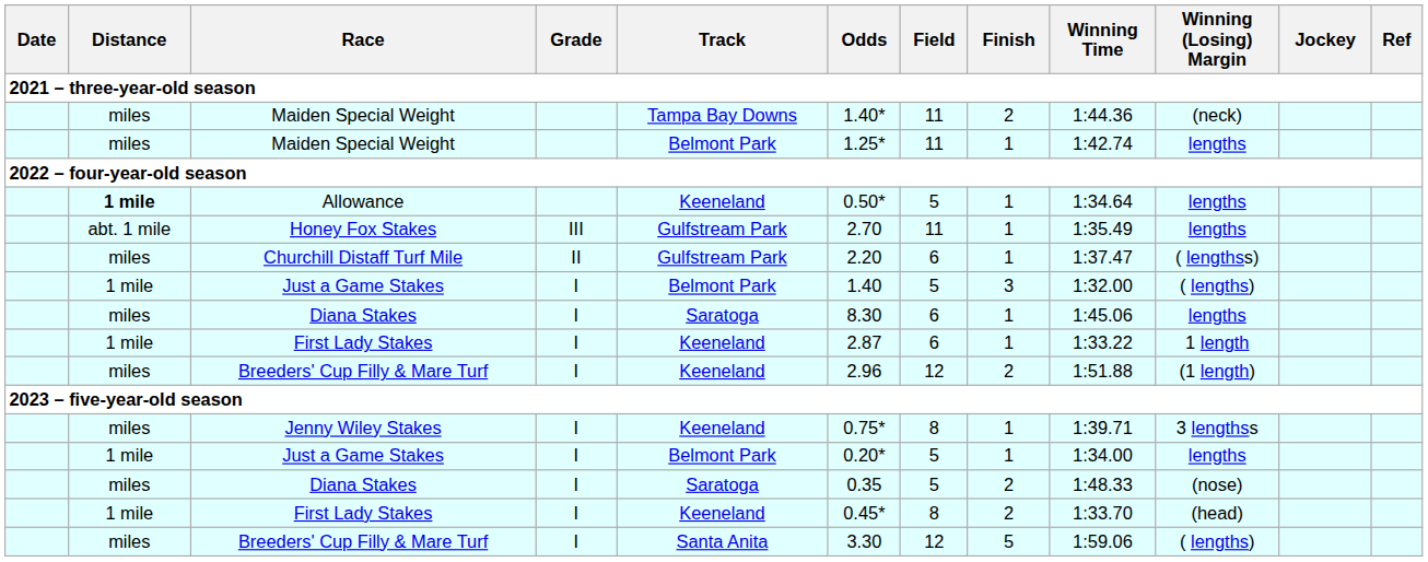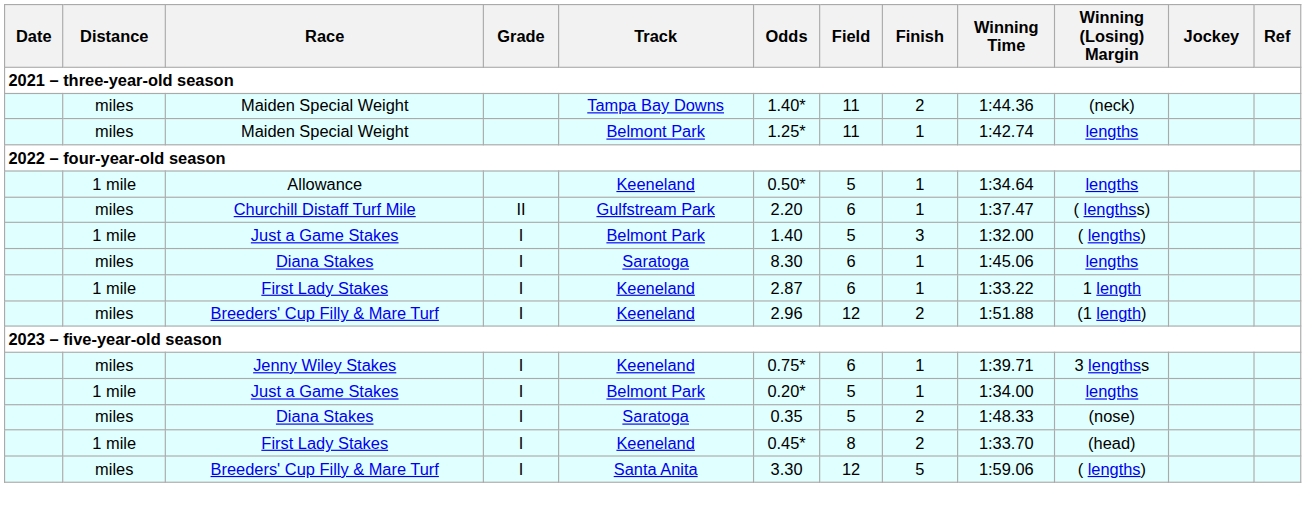Allowance | Distance: bold -> normal
- row: abt. 1 mile | Honey Fox Stakes | III | Gulfstream Park | 2.70 | 11 | 1 | 1:35.49 | lengths
Jenny Wiley Stakes | Field: 8 -> 6
